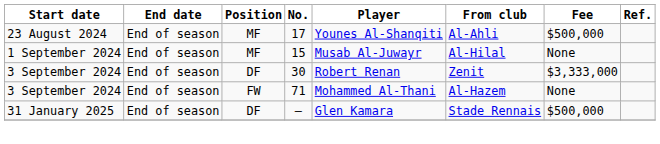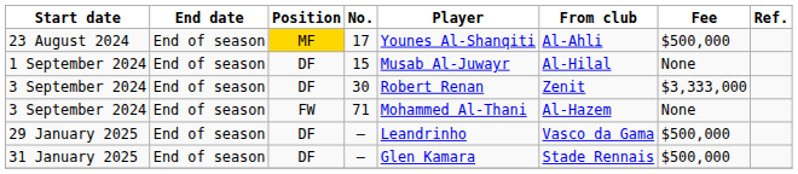23 August 2024 | Position: no background -> gold background
1 September 2024 | Position: MF -> DF
+ row: 29 January 2025 | End of season | DF | – | Leandrinho | Vasco da Gama | $500,000
